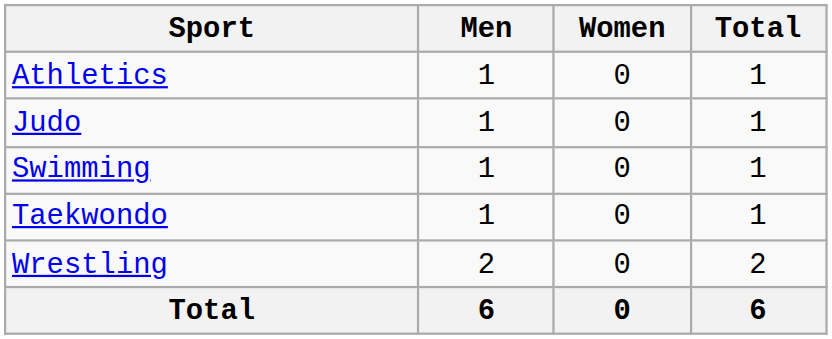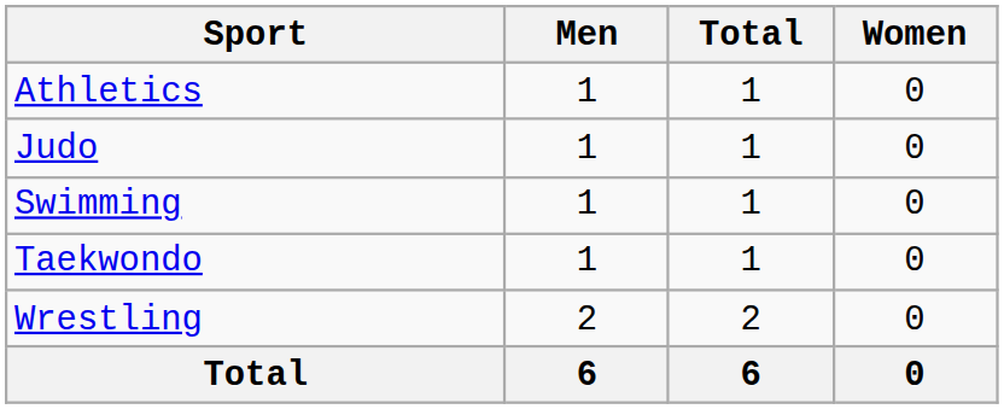columns swapped: Women <-> Total
